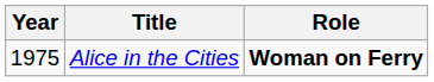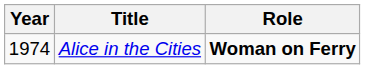Alice in the Cities | Year: 1975 -> 1974
